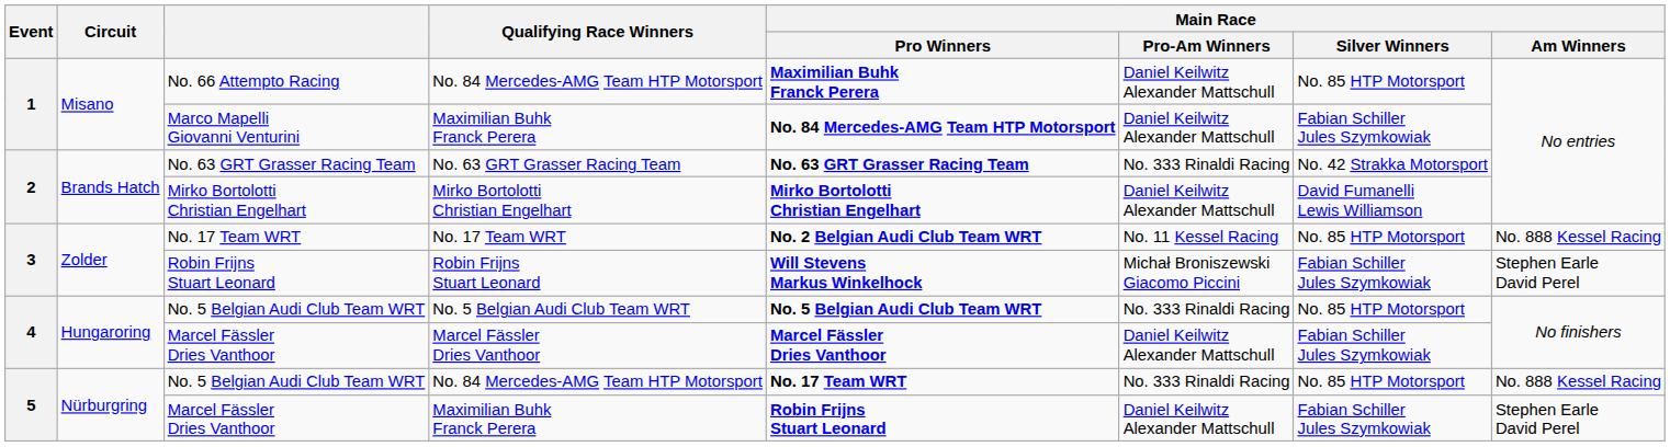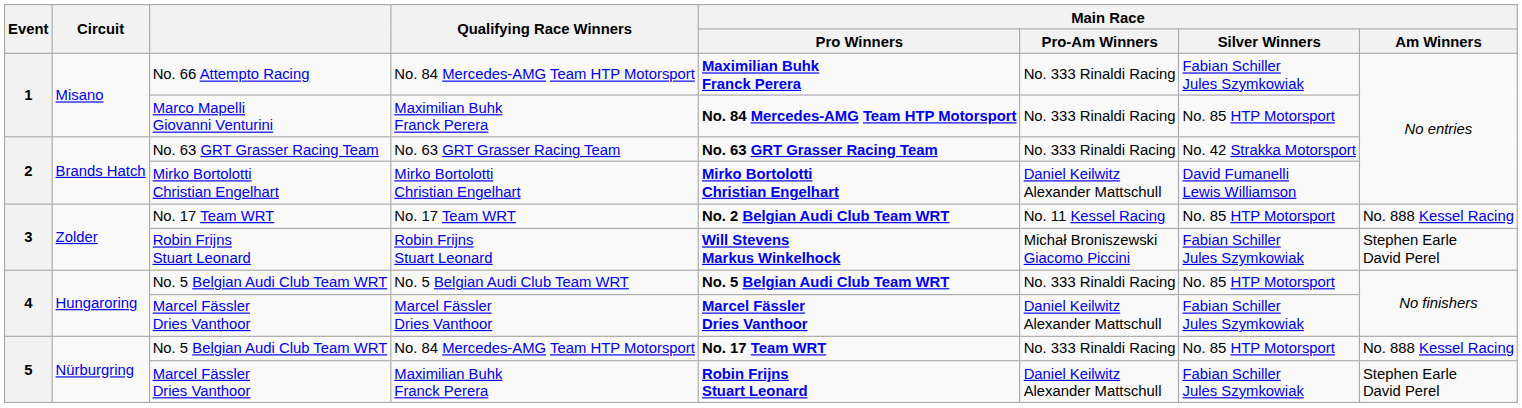No. 66 Attempto Racing | Main Race / Pro-Am Winners: Daniel Keilwitz Alexander Mattschull -> No. 333 Rinaldi Racing
No. 66 Attempto Racing | Main Race / Silver Winners: No. 85 HTP Motorsport -> Fabian Schiller Jules Szymkowiak
Marco Mapelli Giovanni Venturini | Main Race / Pro-Am Winners: Daniel Keilwitz Alexander Mattschull -> No. 333 Rinaldi Racing
Marco Mapelli Giovanni Venturini | Main Race / Silver Winners: Fabian Schiller Jules Szymkowiak -> No. 85 HTP Motorsport
